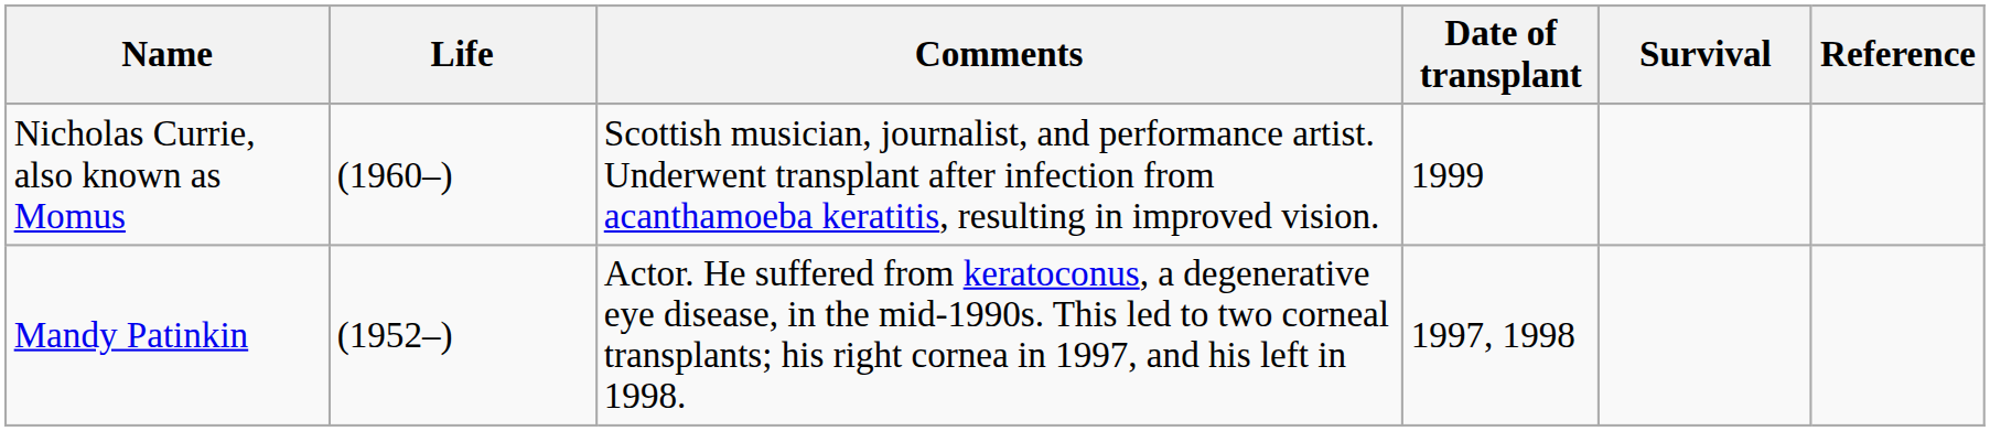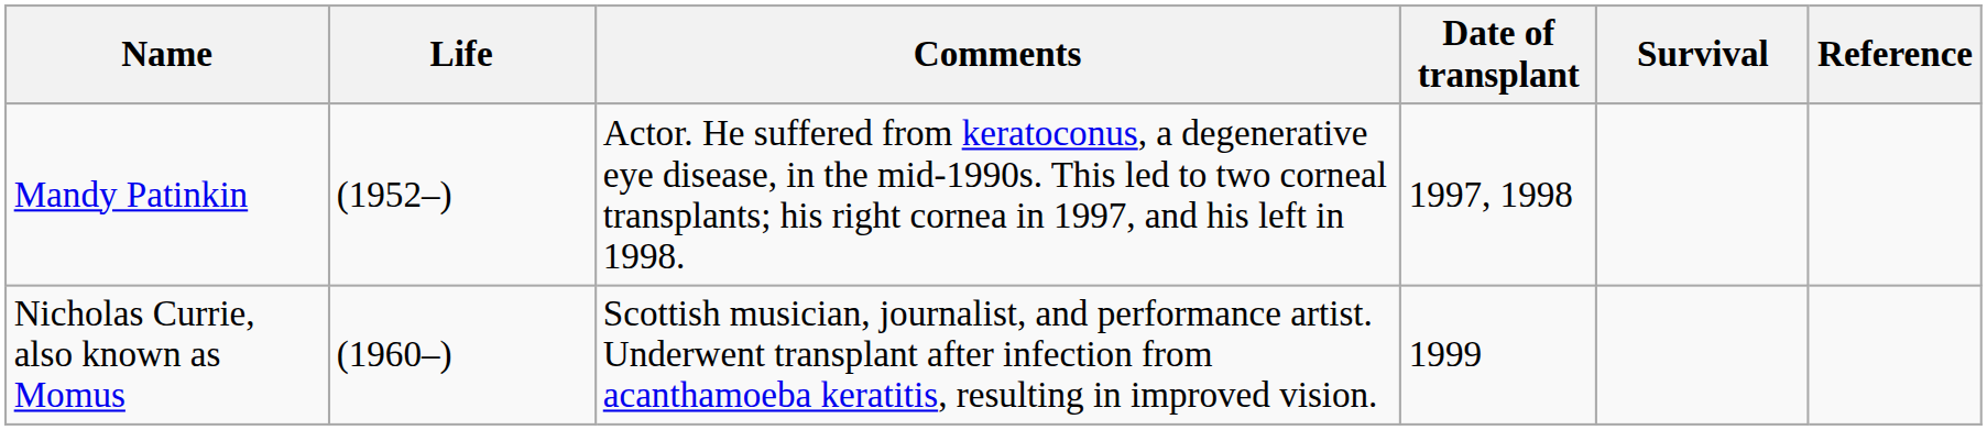rows swapped: Mandy Patinkin <-> Nicholas Currie, also known as Momus
